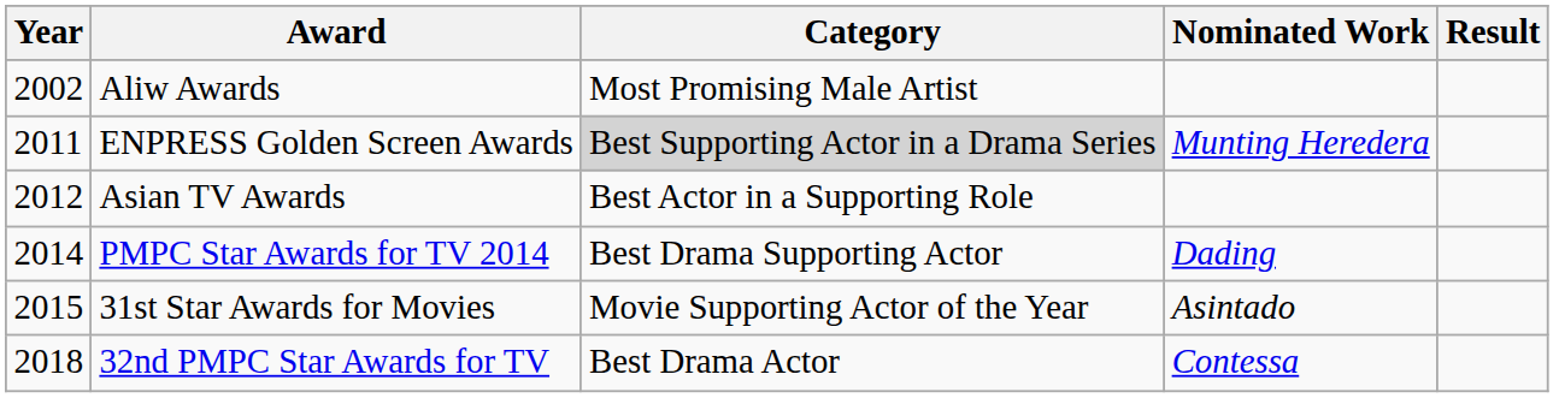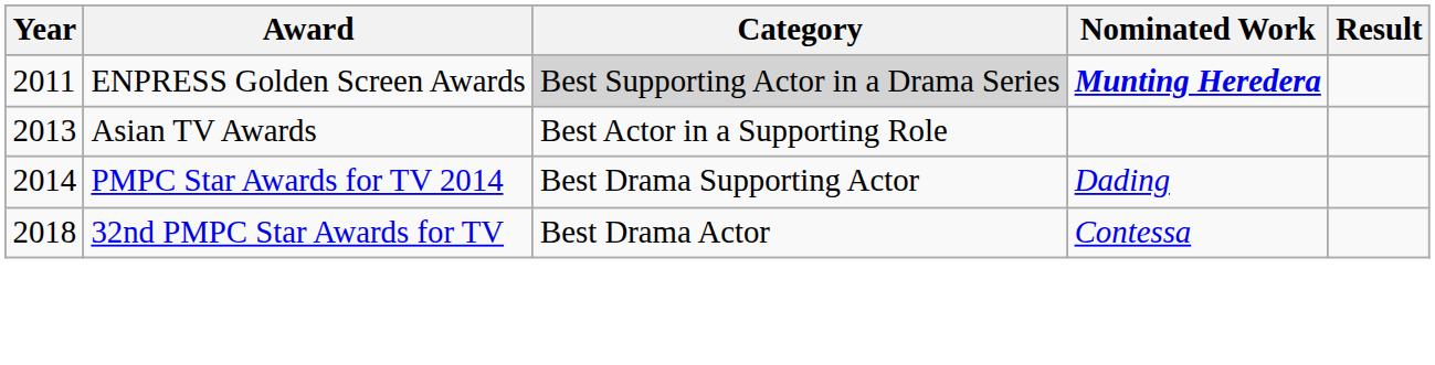- row: 2002 | Aliw Awards | Most Promising Male Artist
ENPRESS Golden Screen Awards | Nominated Work: normal -> bold
Asian TV Awards | Year: 2012 -> 2013
- row: 2015 | 31st Star Awards for Movies | Movie Supporting Actor of the Year | Asintado
